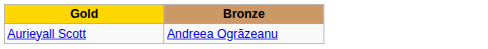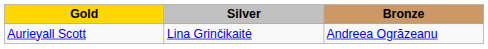+ column: Silver | Lina Grinčikaitė
